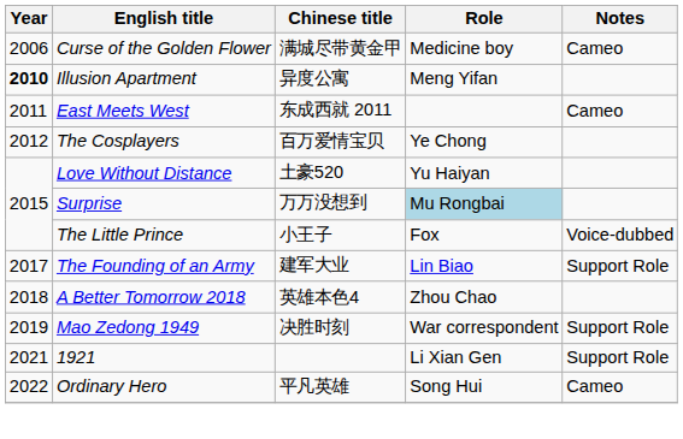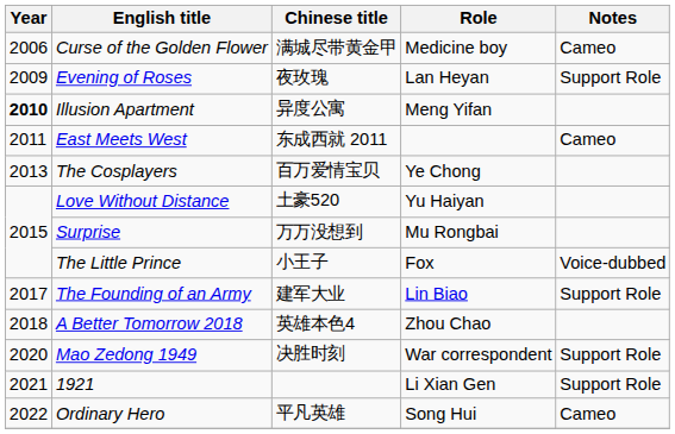+ row: 2009 | Evening of Roses | 夜玫瑰 | Lan Heyan | Support Role
The Cosplayers | Year: 2012 -> 2013
Surprise | Role: lightblue background -> no background
Mao Zedong 1949 | Year: 2019 -> 2020
